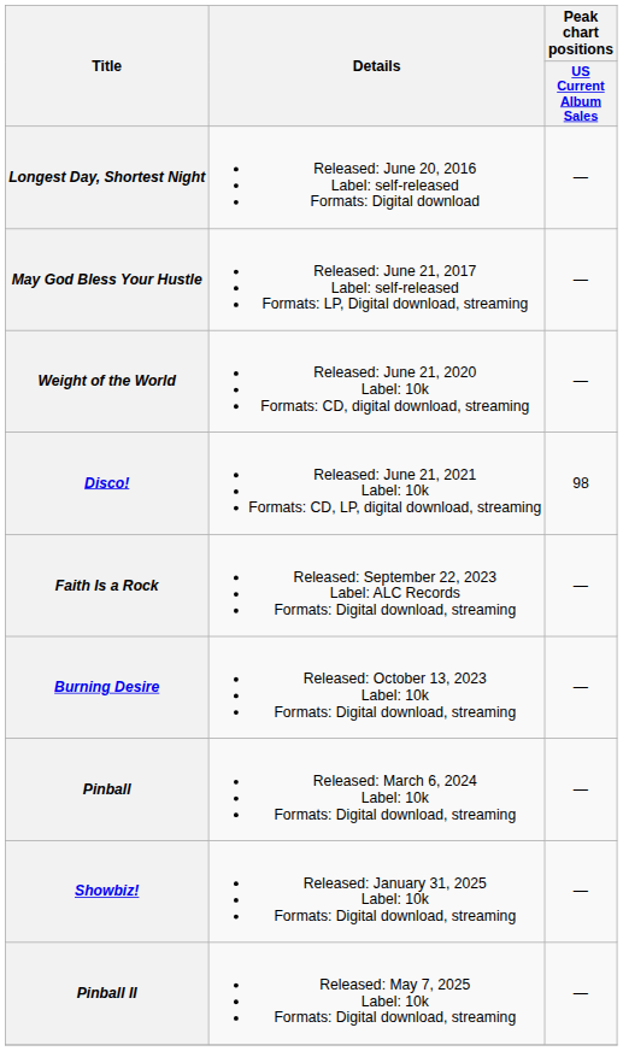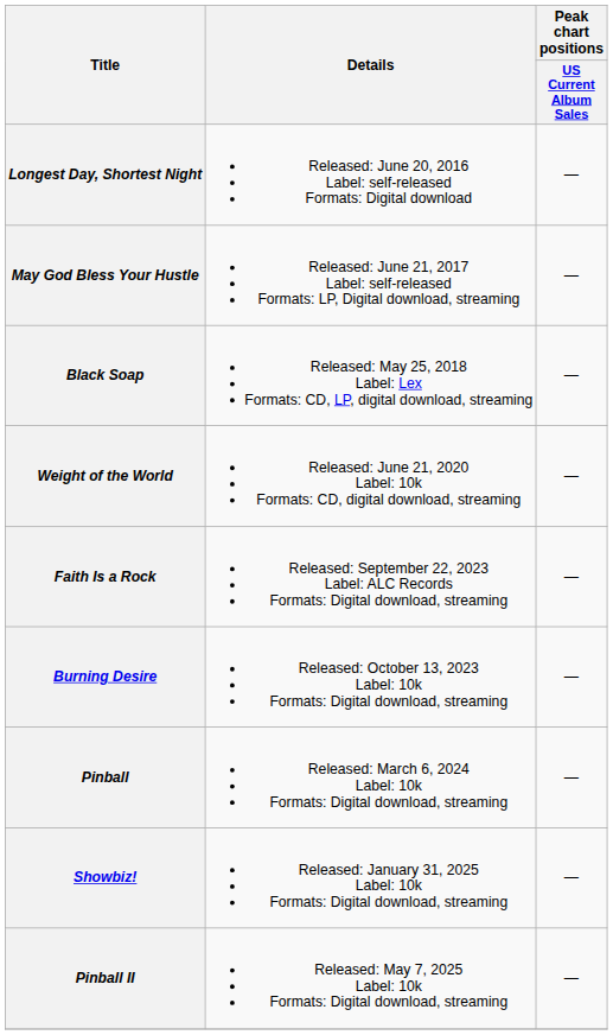+ row: Black Soap | Released: May 25, 2018 Label: Lex Formats: CD, LP, digital download, streaming | —
- row: Disco! | Released: June 21, 2021 Label: 10k Formats: CD, LP, digital download, streaming | 98
